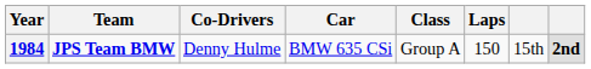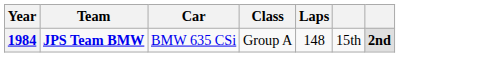- column: Co-Drivers | Denny Hulme
1984 | Laps: 150 -> 148
